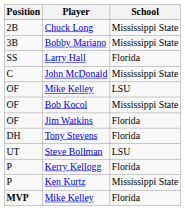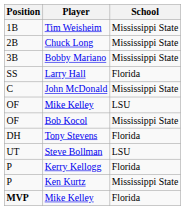+ row: 1B | Tim Weisheim | Mississippi State
- row: OF | Jim Watkins | Florida
